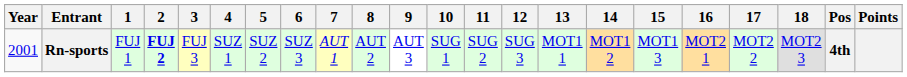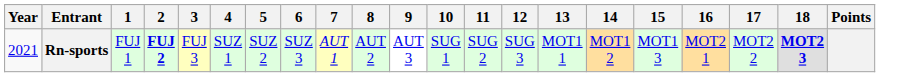- column: Pos | 4th
Rn-sports | Year: 2001 -> 2021
Rn-sports | 18: normal -> bold
